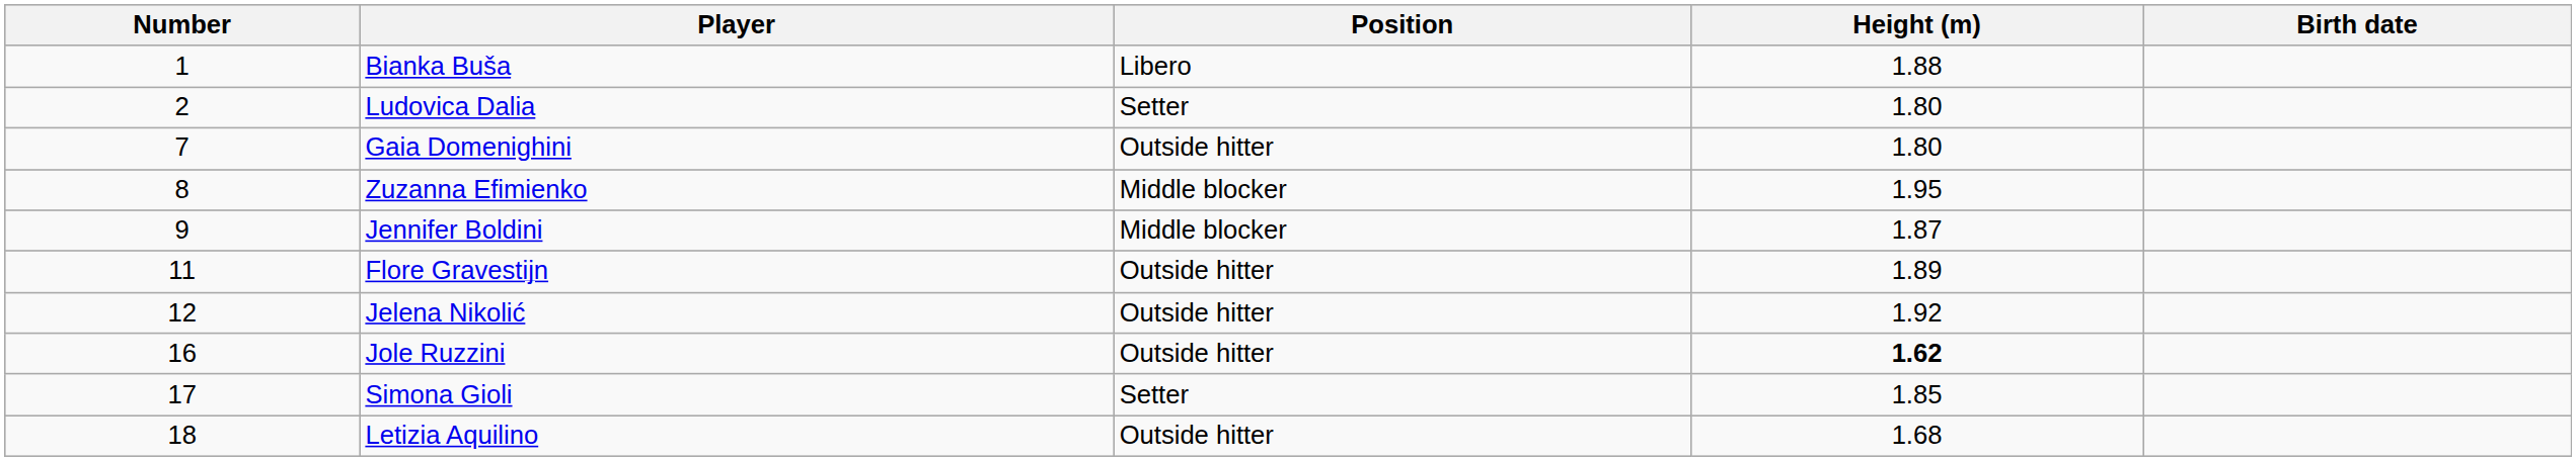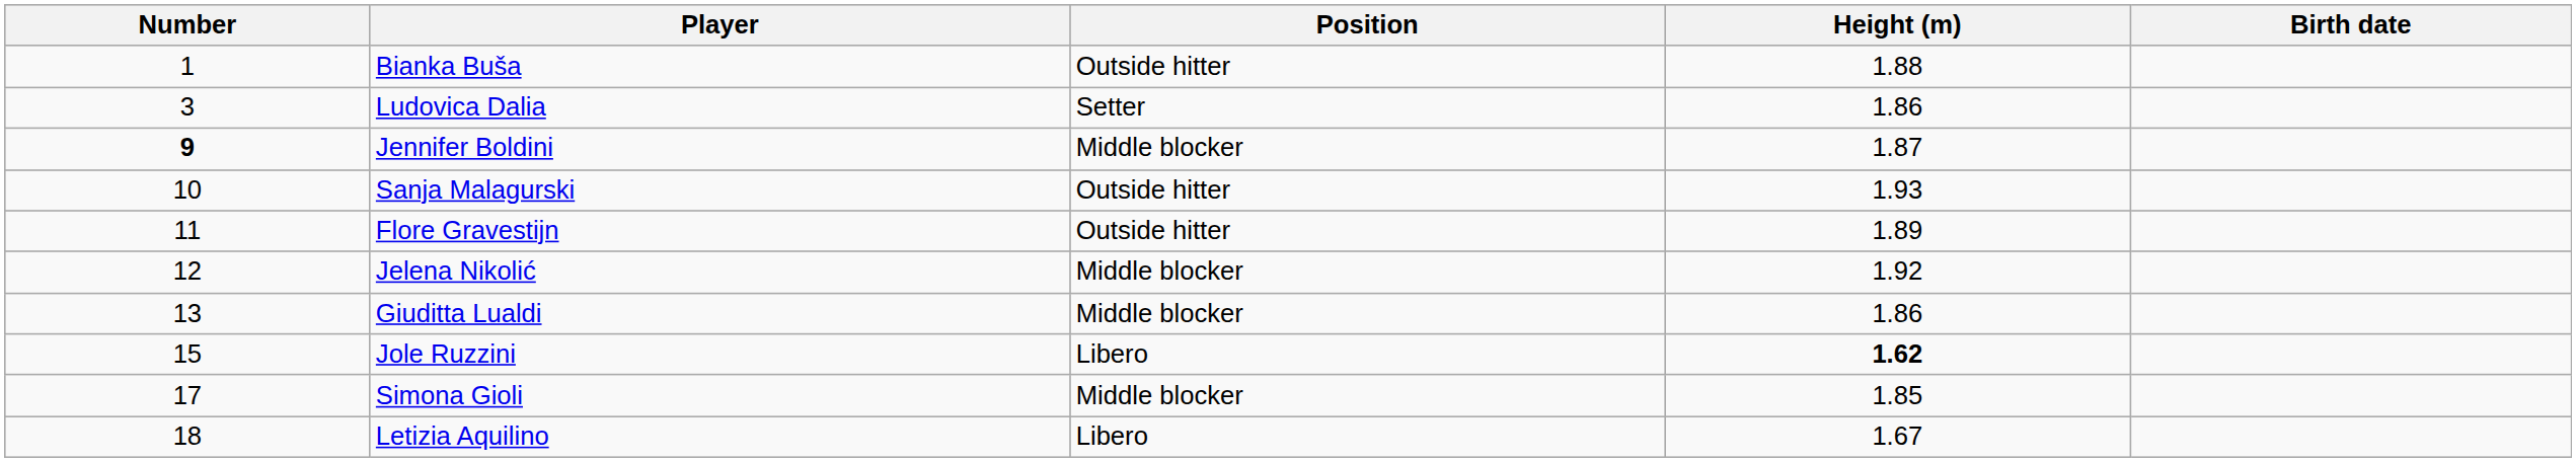Bianka Buša | Position: Libero -> Outside hitter
Ludovica Dalia | Number: 2 -> 3
Ludovica Dalia | Height (m): 1.80 -> 1.86
- row: 7 | Gaia Domenighini | Outside hitter | 1.80
- row: 8 | Zuzanna Efimienko | Middle blocker | 1.95
Jennifer Boldini | Number: normal -> bold
+ row: 10 | Sanja Malagurski | Outside hitter | 1.93
Jelena Nikolić | Position: Outside hitter -> Middle blocker
+ row: 13 | Giuditta Lualdi | Middle blocker | 1.86
Jole Ruzzini | Number: 16 -> 15
Jole Ruzzini | Position: Outside hitter -> Libero
Simona Gioli | Position: Setter -> Middle blocker
Letizia Aquilino | Position: Outside hitter -> Libero
Letizia Aquilino | Height (m): 1.68 -> 1.67
